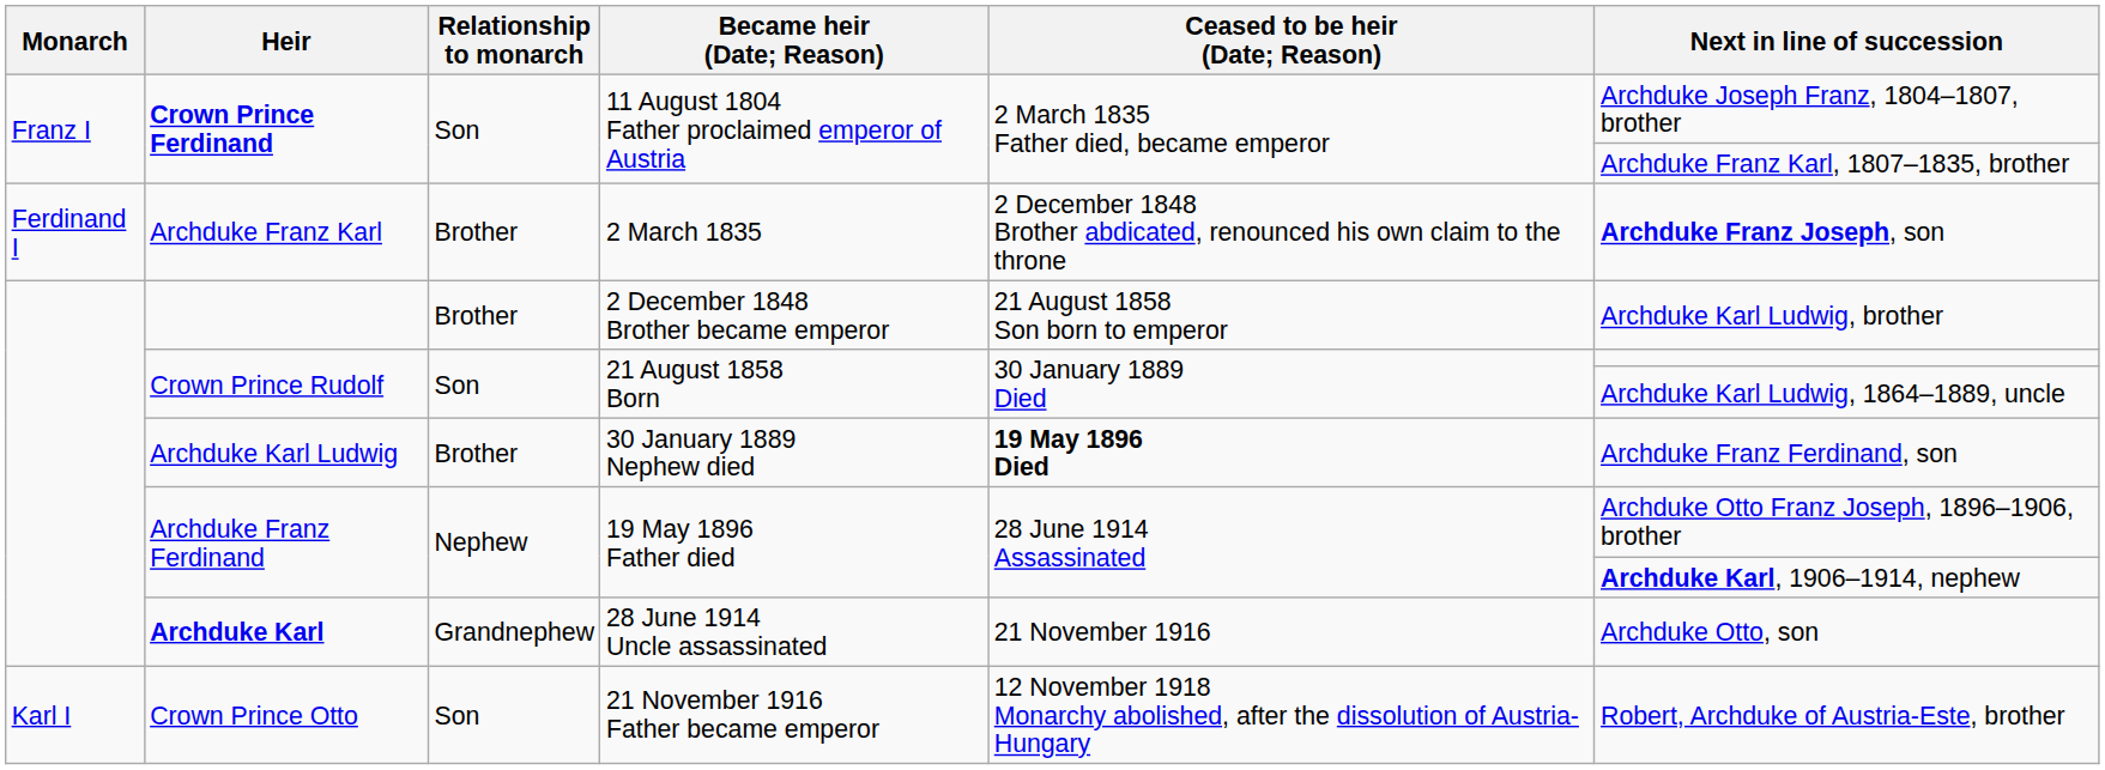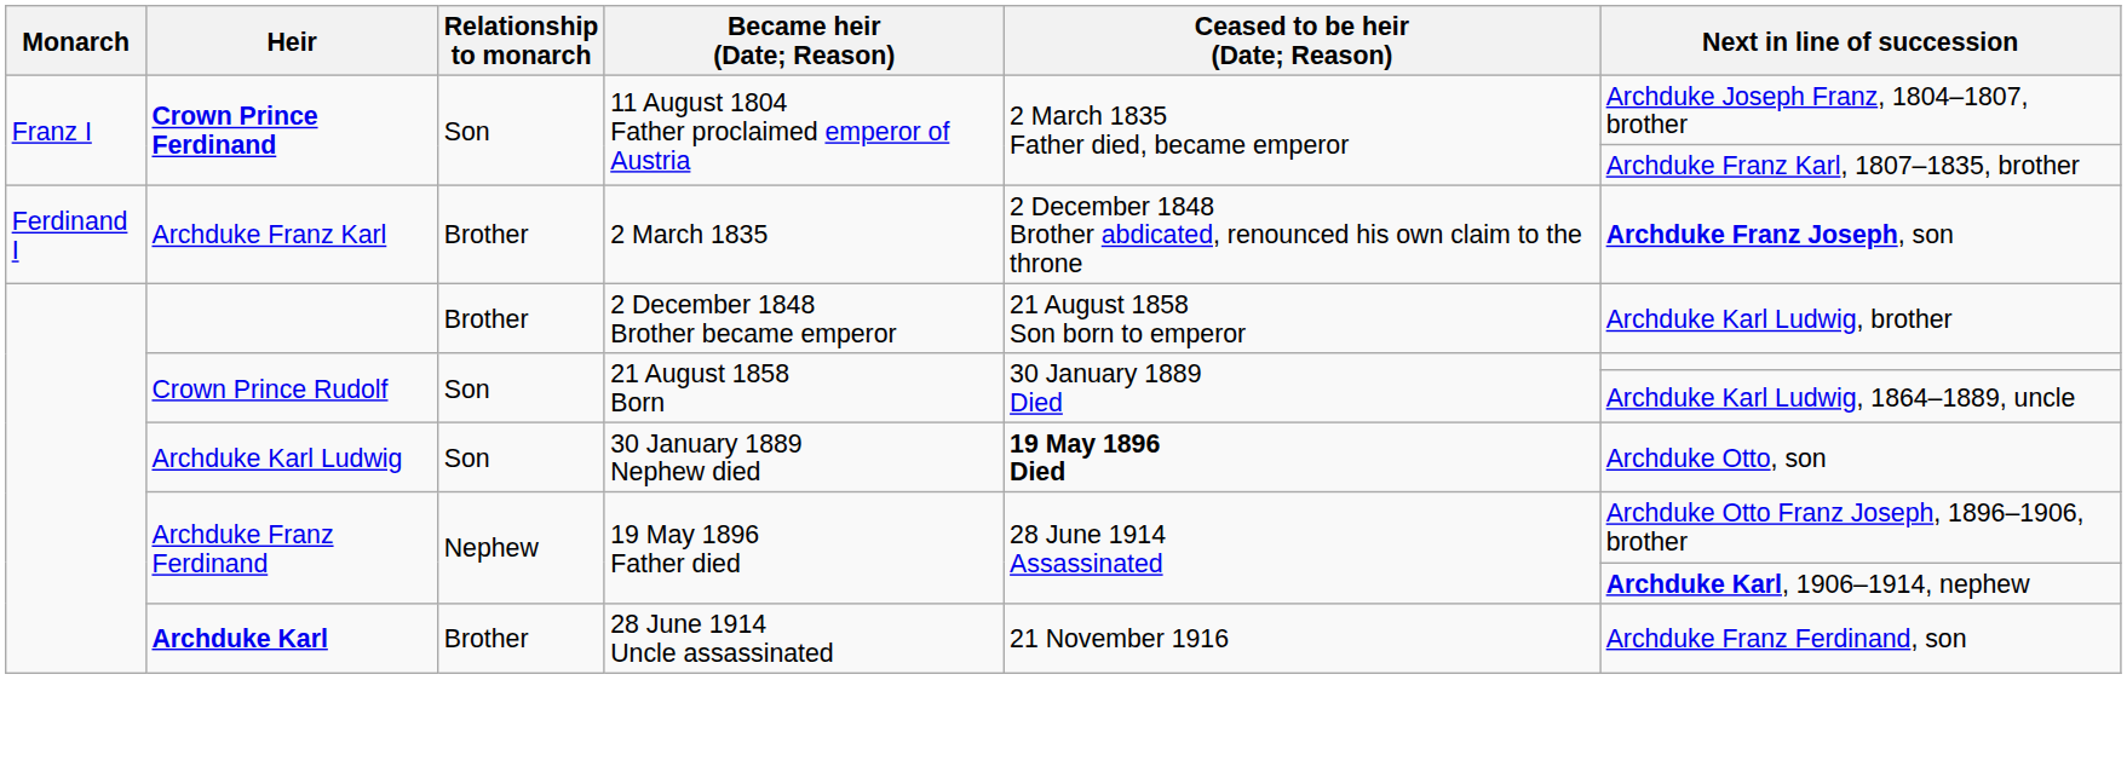Archduke Karl Ludwig | Relationship to monarch: Brother -> Son
Archduke Karl Ludwig | Next in line of succession: Archduke Franz Ferdinand, son -> Archduke Otto, son
Archduke Karl | Relationship to monarch: Grandnephew -> Brother
Archduke Karl | Next in line of succession: Archduke Otto, son -> Archduke Franz Ferdinand, son
- row: Karl I | Crown Prince Otto | Son | 21 November 1916 Father became emperor | 12 November 1918 Monarchy abolished, after the dissolution of Austria-Hungary | Robert, Archduke of Austria-Este, brother
